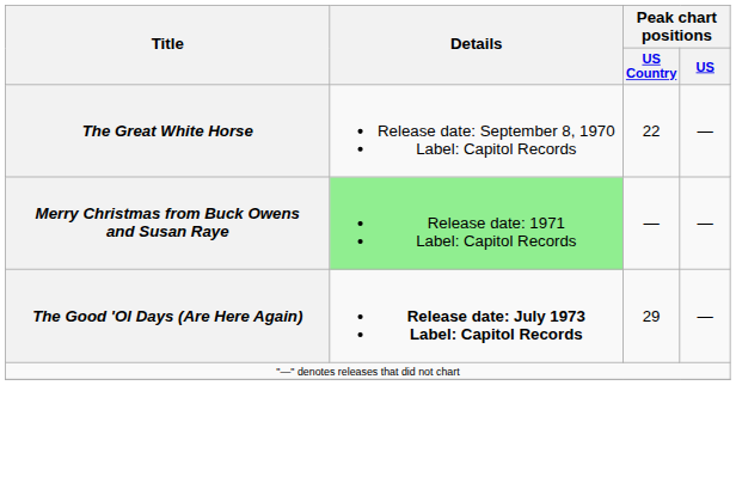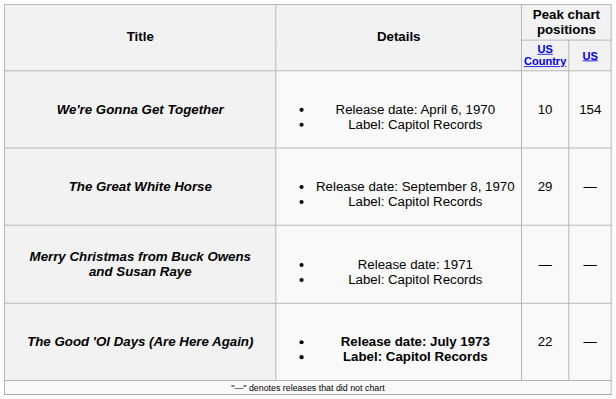+ row: We're Gonna Get Together | Release date: April 6, 1970 Label: Capitol Records | 10 | 154
The Great White Horse | Peak chart positions / US Country: 22 -> 29
Merry Christmas from Buck Owens and Susan Raye | Details: lightgreen background -> no background
The Good 'Ol Days (Are Here Again) | Peak chart positions / US Country: 29 -> 22
